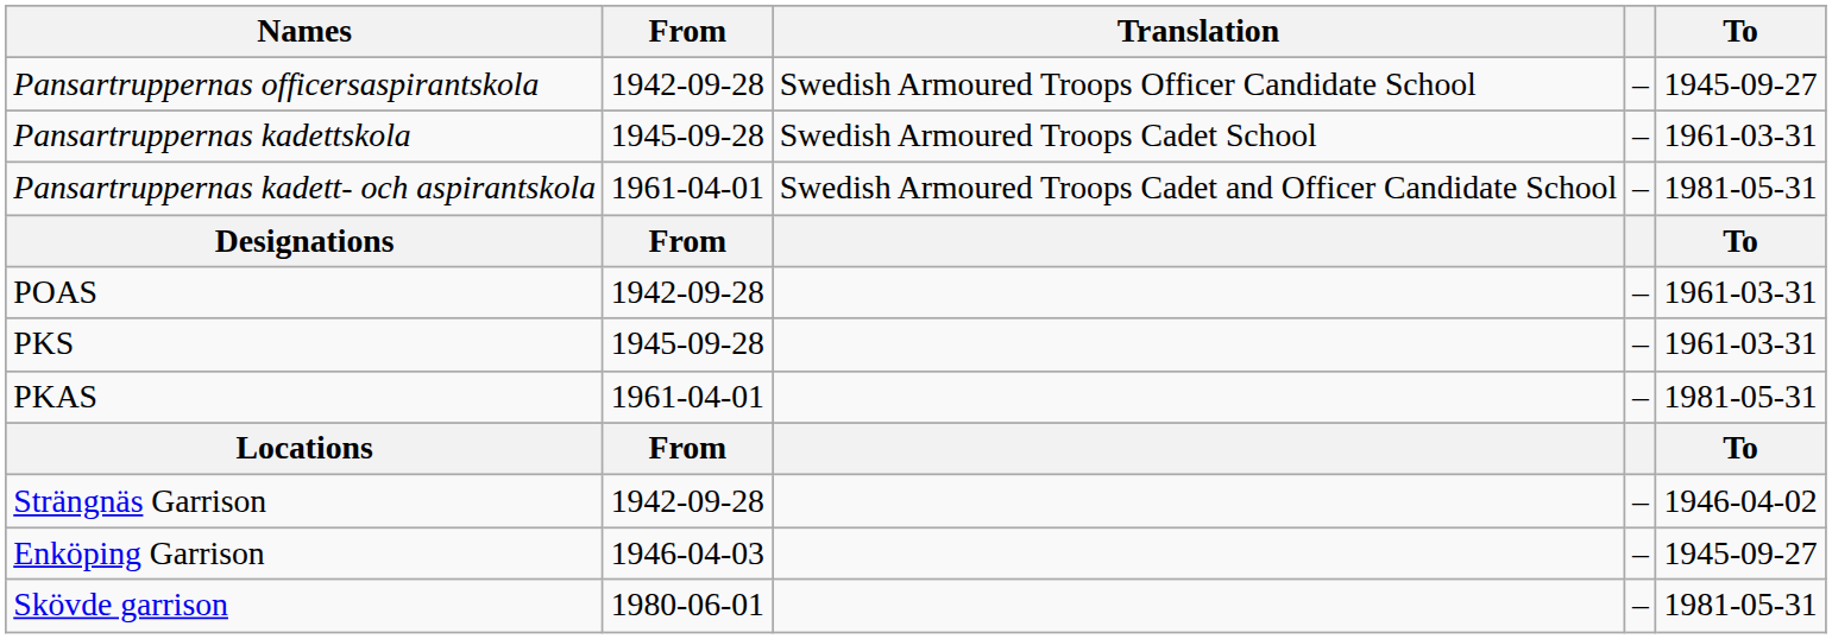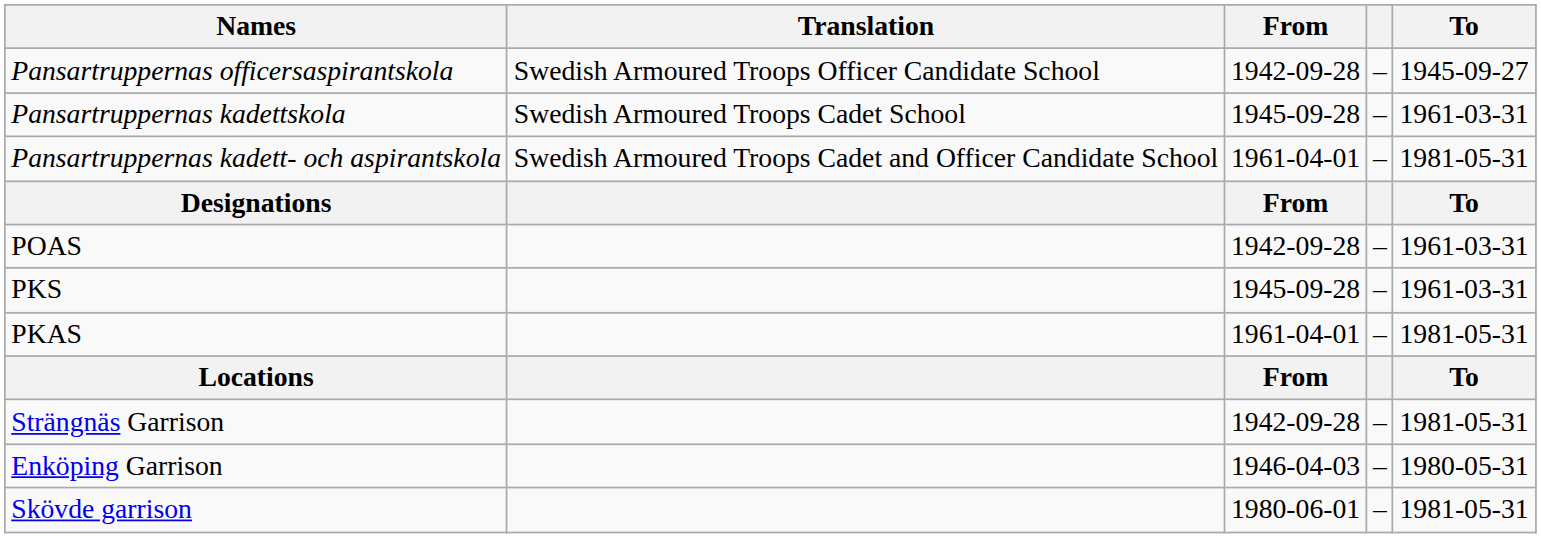columns swapped: Translation <-> From
Strängnäs Garrison | To: 1946-04-02 -> 1981-05-31
Enköping Garrison | To: 1945-09-27 -> 1980-05-31
